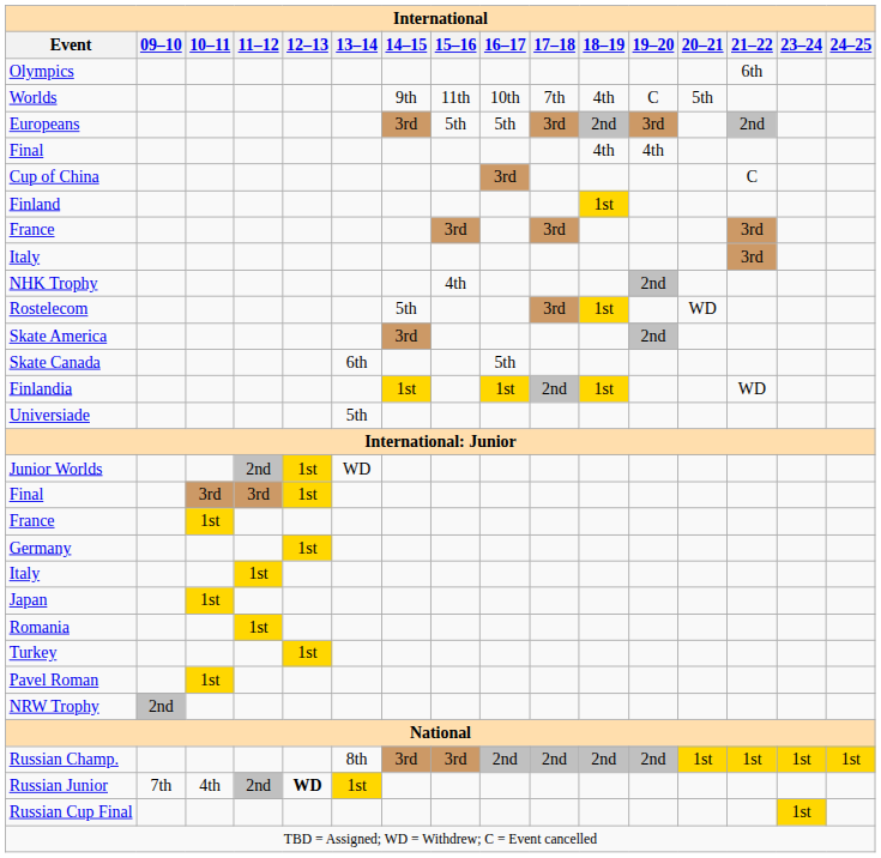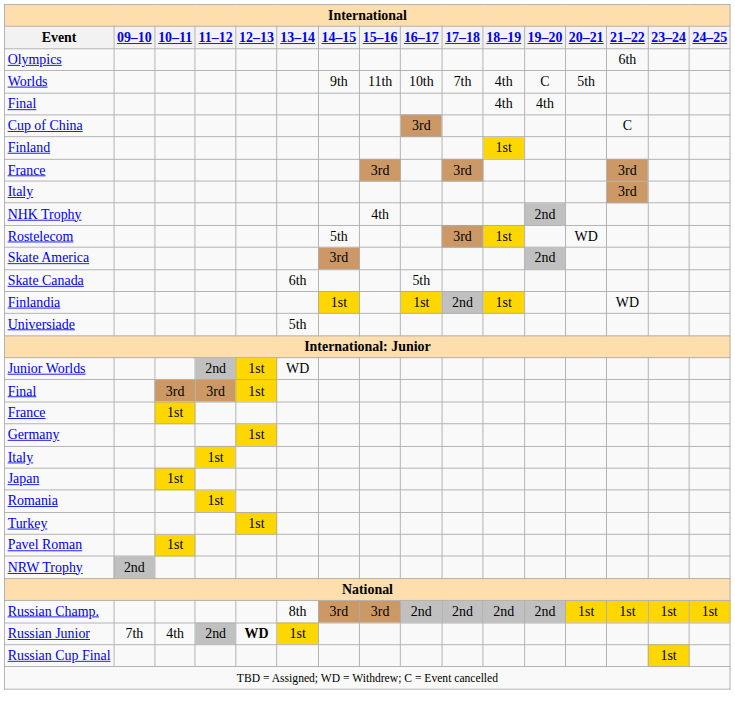- row: Europeans | 3rd | 5th | 5th | 3rd | 2nd | 3rd | 2nd
